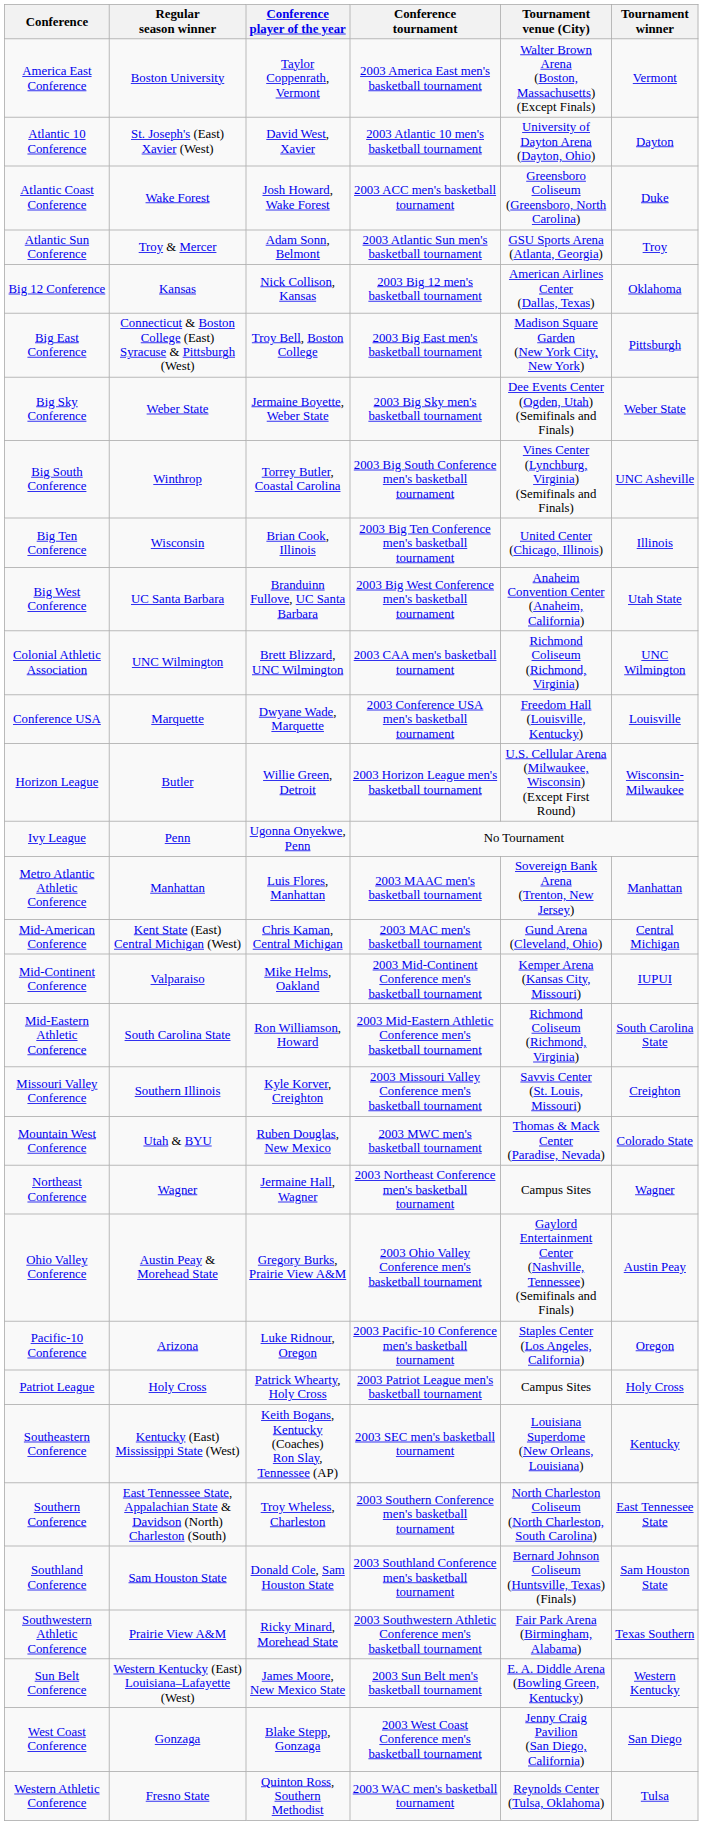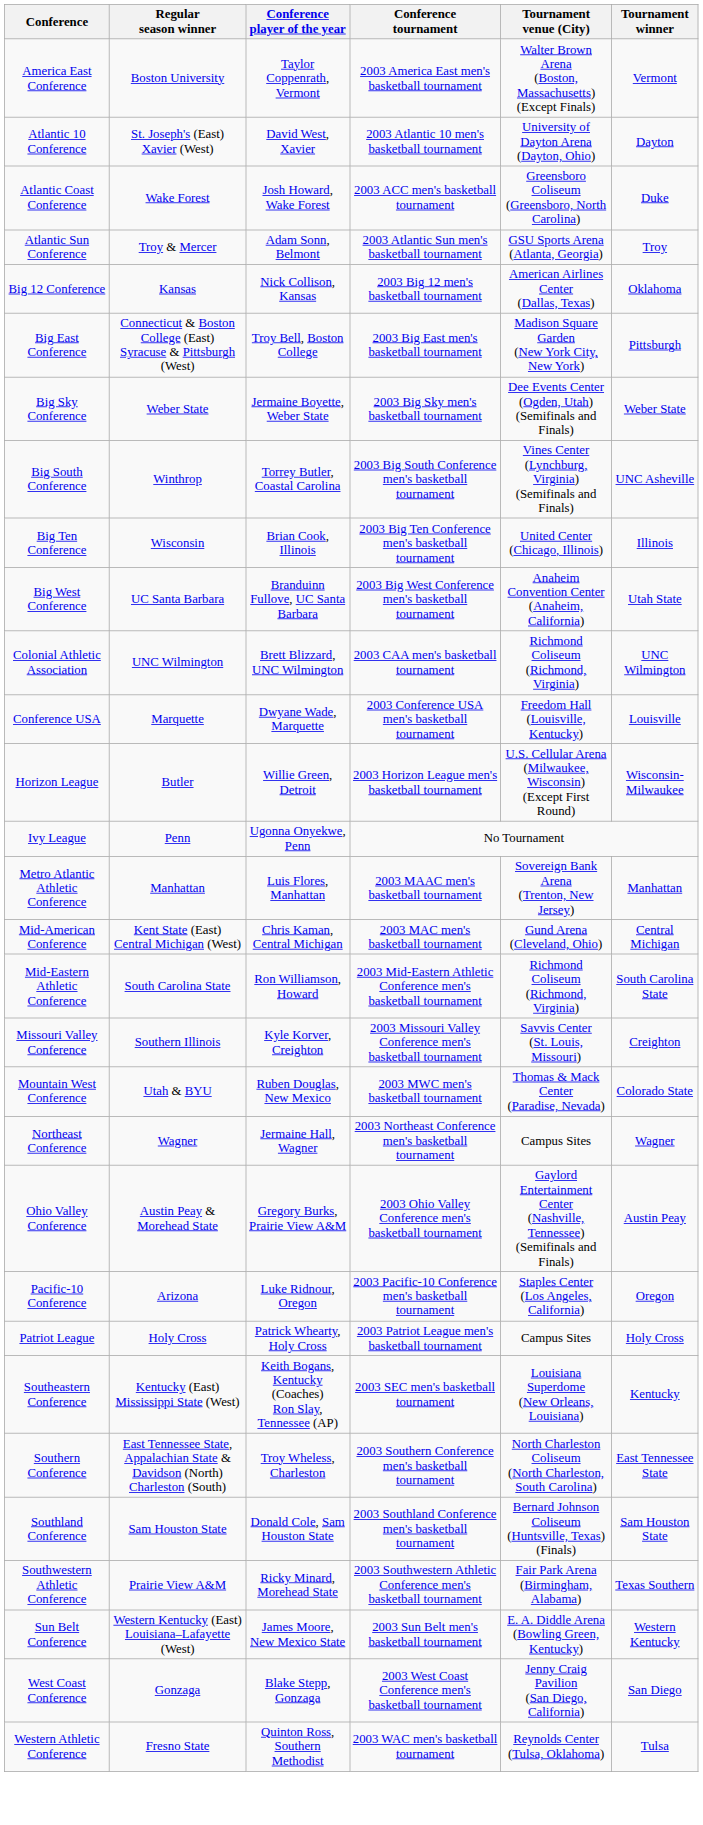- row: Mid-Continent Conference | Valparaiso | Mike Helms, Oakland | 2003 Mid-Continent Conference men's basketball tournament | Kemper Arena (Kansas City, Missouri) | IUPUI
